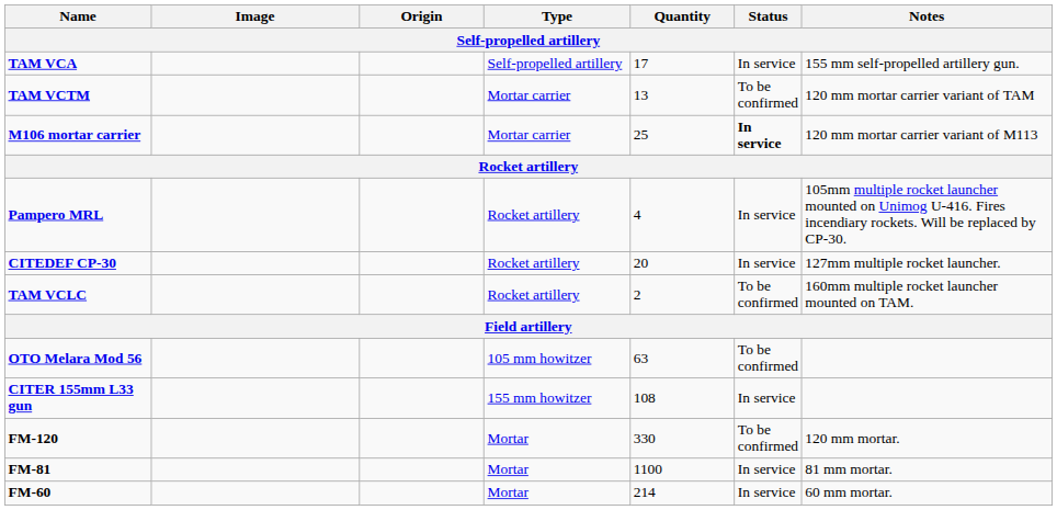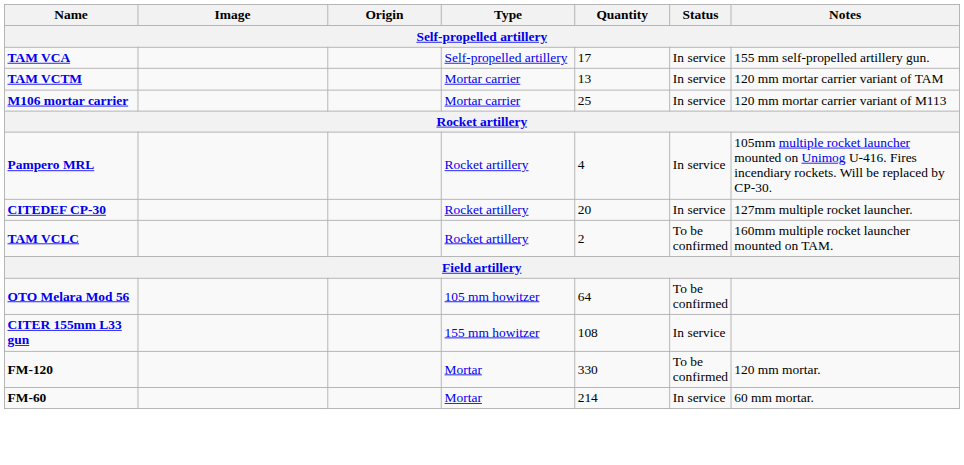TAM VCTM | Status: To be confirmed -> In service
M106 mortar carrier | Status: bold -> normal
OTO Melara Mod 56 | Quantity: 63 -> 64
- row: FM-81 | Mortar | 1100 | In service | 81 mm mortar.
